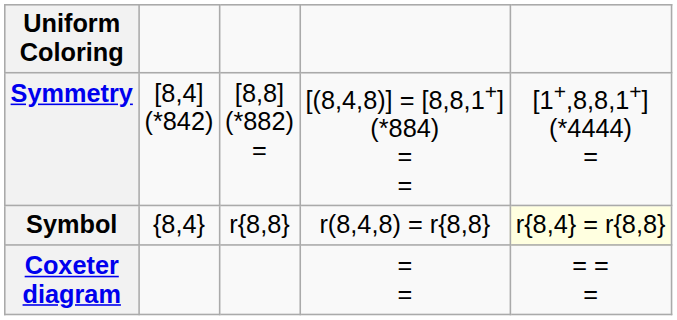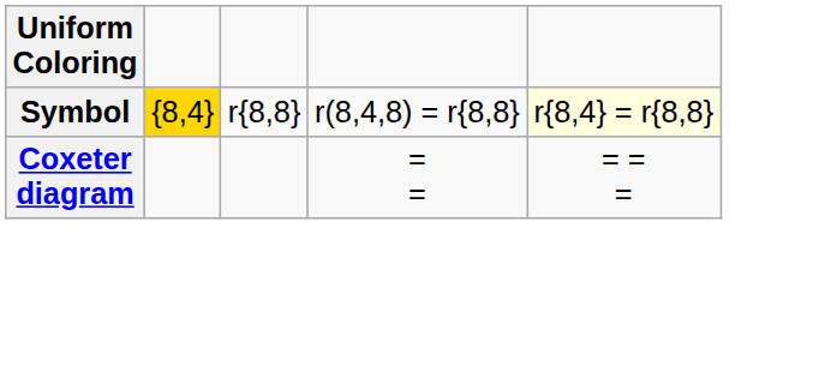- row: Symmetry | [8,4] (*842) | [8,8] (*882) = | [(8,4,8)] = [8,8,1+] (*884) = = | [1+,8,8,1+] (*4444) =
Symbol | column 2: no background -> gold background
